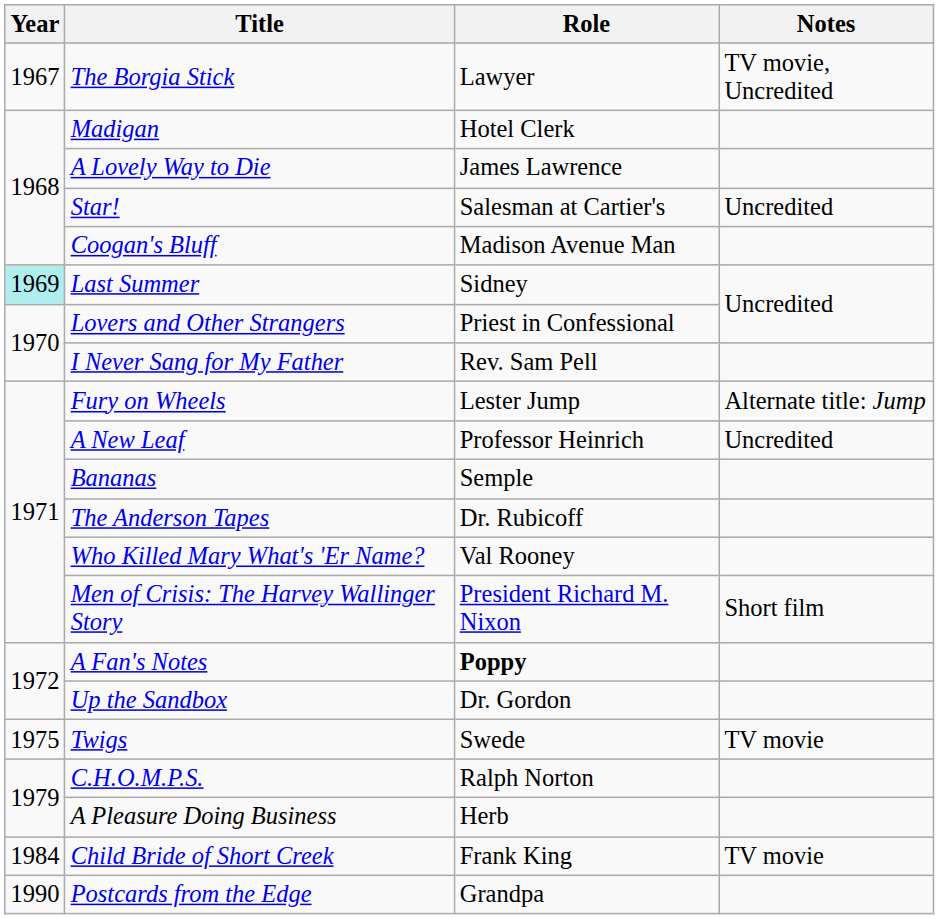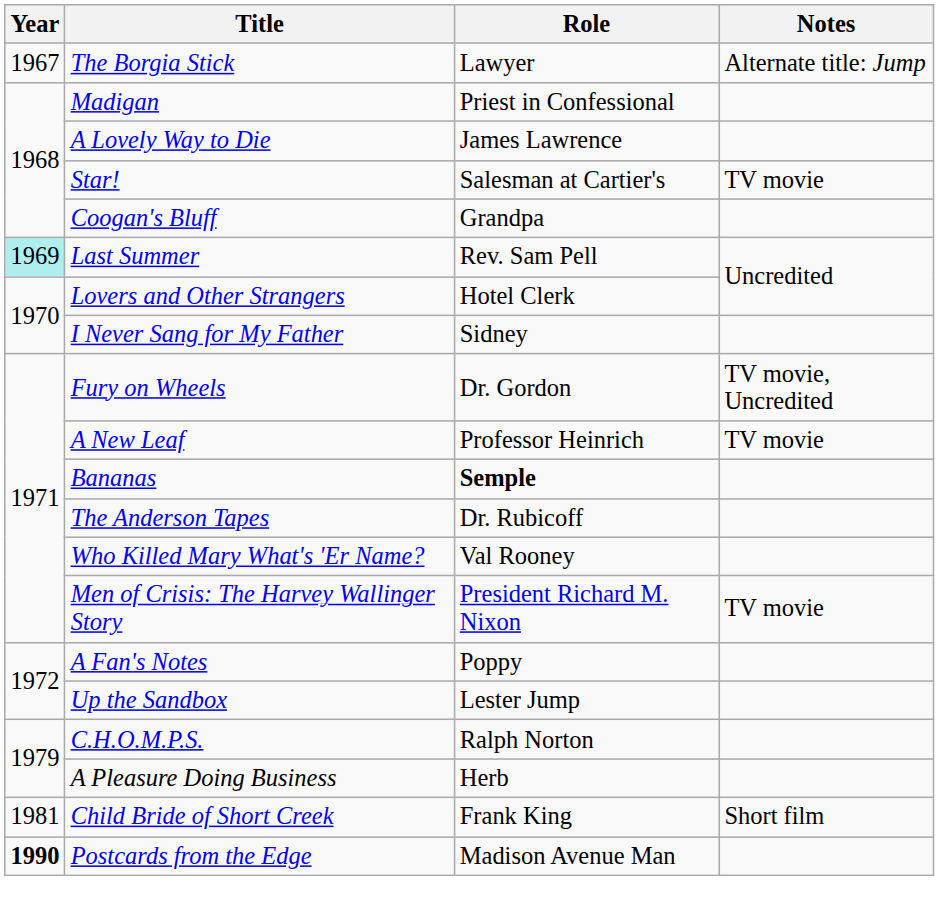The Borgia Stick | Notes: TV movie, Uncredited -> Alternate title: Jump
Madigan | Role: Hotel Clerk -> Priest in Confessional
Star! | Notes: Uncredited -> TV movie
Coogan's Bluff | Role: Madison Avenue Man -> Grandpa
Last Summer | Role: Sidney -> Rev. Sam Pell
Lovers and Other Strangers | Role: Priest in Confessional -> Hotel Clerk
I Never Sang for My Father | Role: Rev. Sam Pell -> Sidney
Fury on Wheels | Role: Lester Jump -> Dr. Gordon
Fury on Wheels | Notes: Alternate title: Jump -> TV movie, Uncredited
A New Leaf | Notes: Uncredited -> TV movie
Bananas | Role: normal -> bold
Men of Crisis: The Harvey Wallinger Story | Notes: Short film -> TV movie
A Fan's Notes | Role: bold -> normal
Up the Sandbox | Role: Dr. Gordon -> Lester Jump
- row: 1975 | Twigs | Swede | TV movie
Child Bride of Short Creek | Year: 1984 -> 1981
Child Bride of Short Creek | Notes: TV movie -> Short film
Postcards from the Edge | Year: normal -> bold
Postcards from the Edge | Role: Grandpa -> Madison Avenue Man
